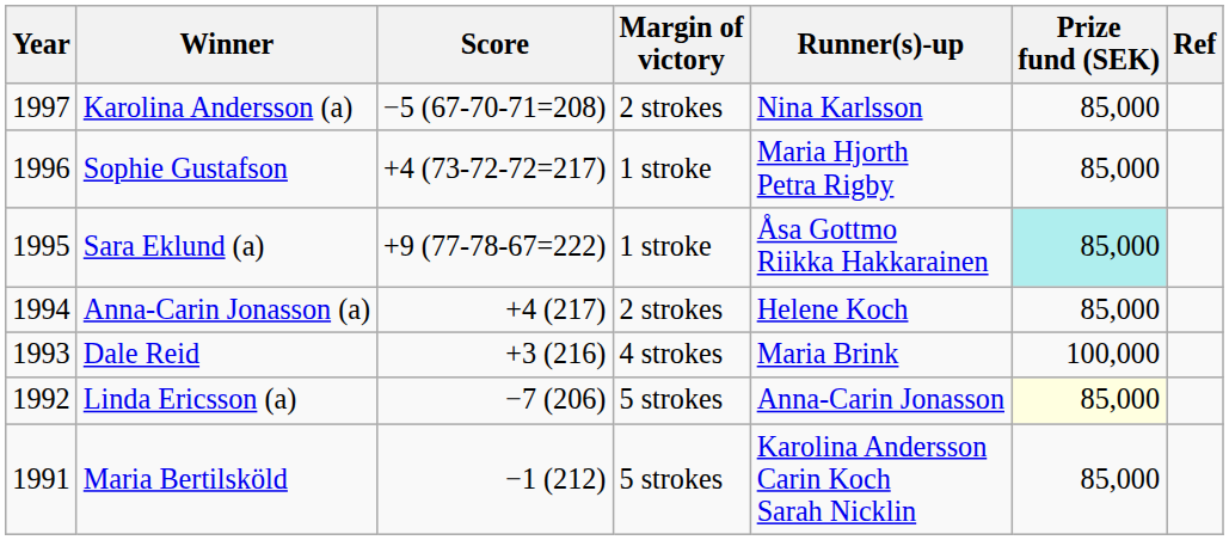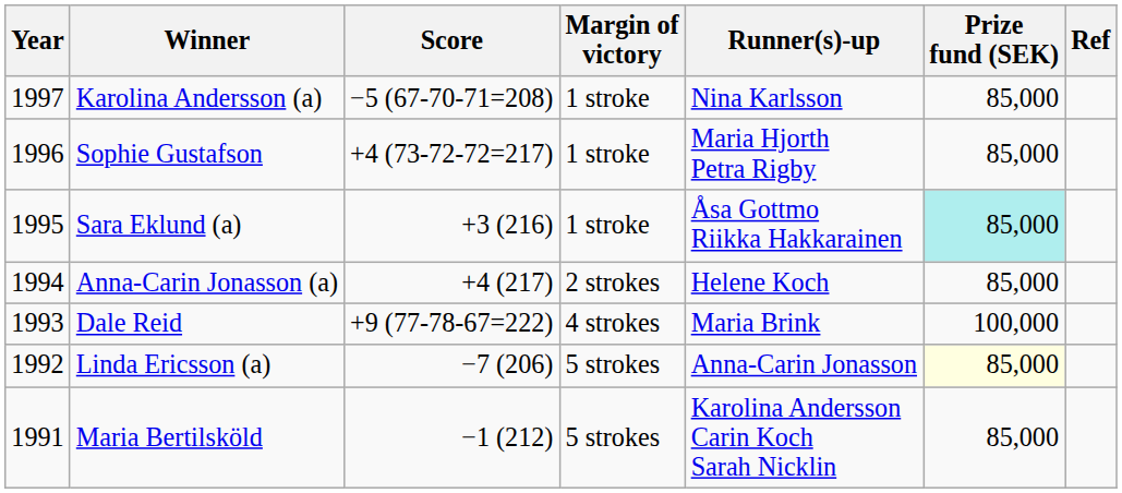Karolina Andersson (a) | Margin of victory: 2 strokes -> 1 stroke
Sara Eklund (a) | Score: +9 (77-78-67=222) -> +3 (216)
Dale Reid | Score: +3 (216) -> +9 (77-78-67=222)
